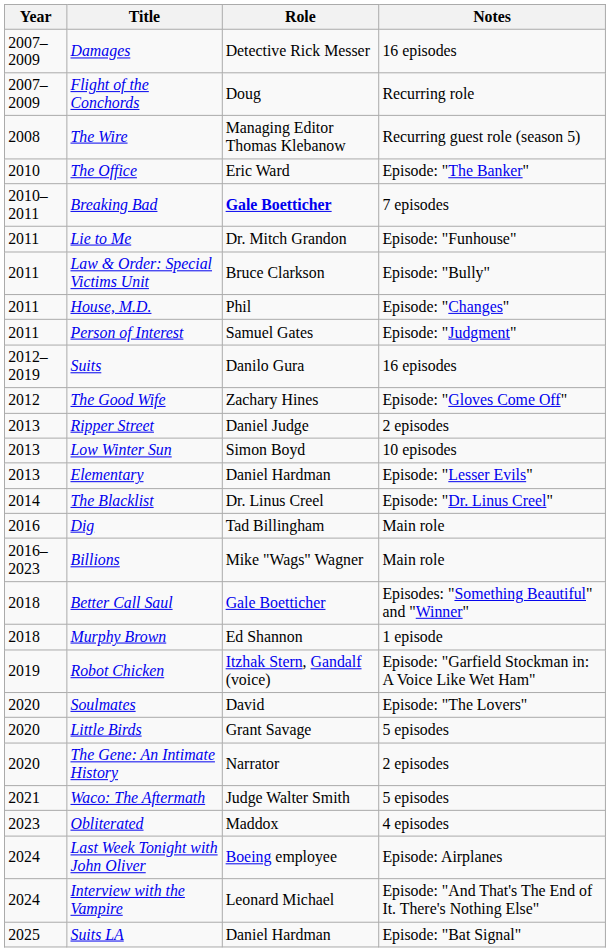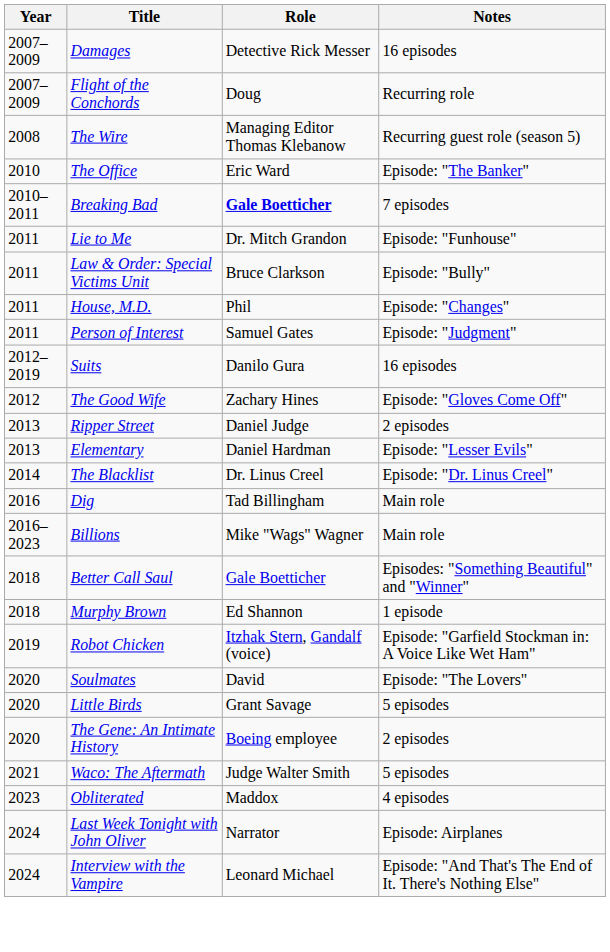- row: 2013 | Low Winter Sun | Simon Boyd | 10 episodes
The Gene: An Intimate History | Role: Narrator -> Boeing employee
Last Week Tonight with John Oliver | Role: Boeing employee -> Narrator
- row: 2025 | Suits LA | Daniel Hardman | Episode: "Bat Signal"
